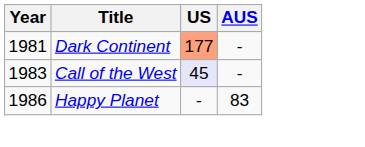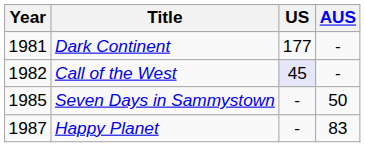Dark Continent | US: lightsalmon background -> no background
Call of the West | Year: 1983 -> 1982
+ row: 1985 | Seven Days in Sammystown | - | 50
Happy Planet | Year: 1986 -> 1987
